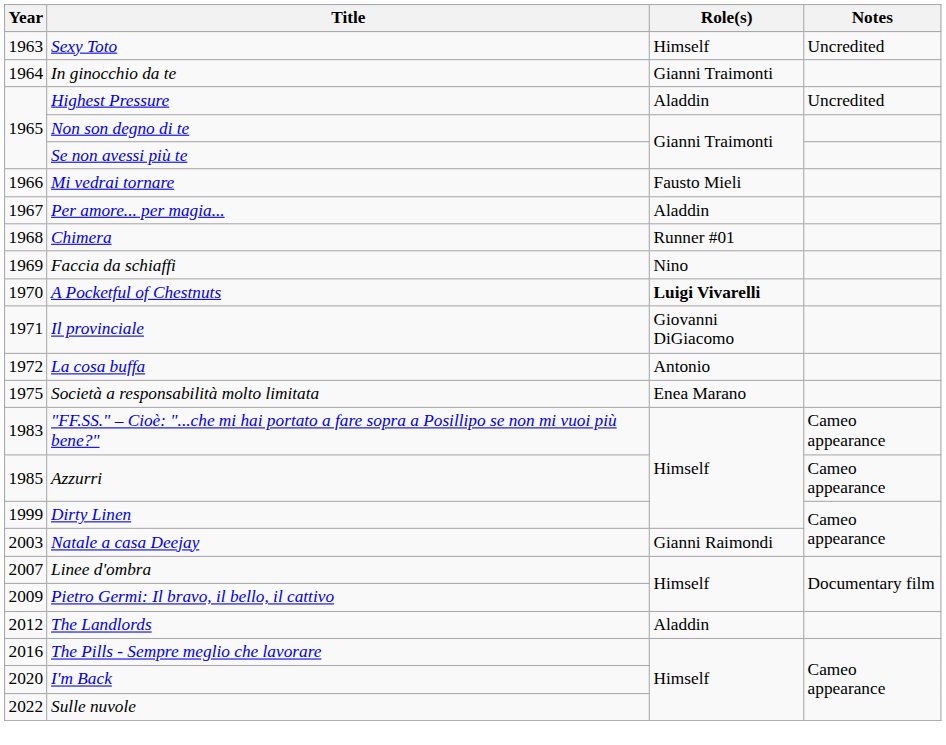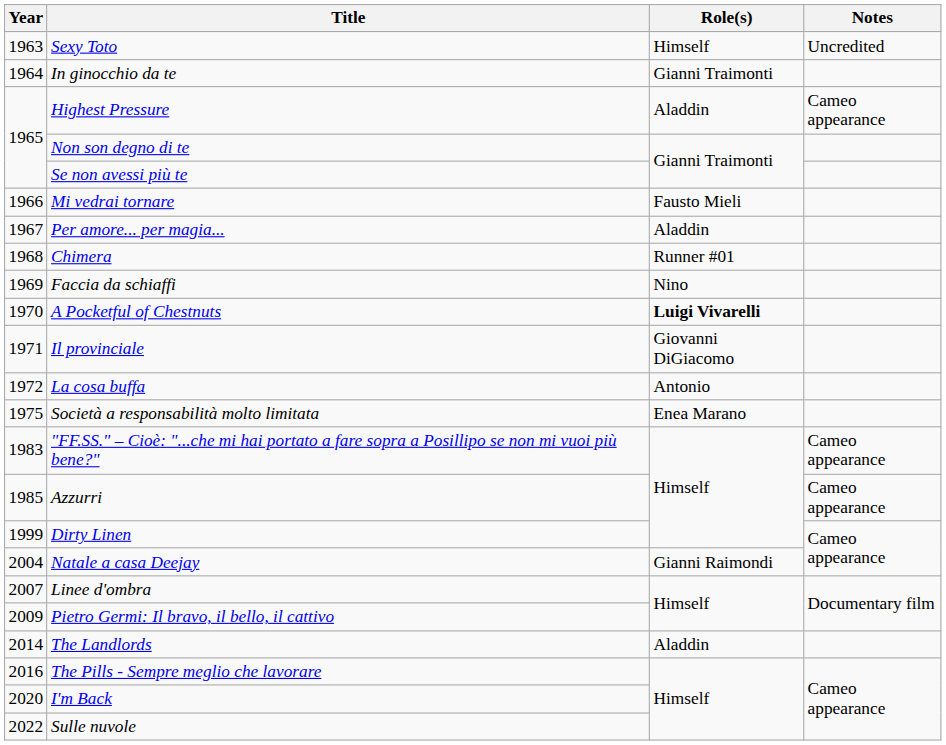Highest Pressure | Notes: Uncredited -> Cameo appearance
Natale a casa Deejay | Year: 2003 -> 2004
The Landlords | Year: 2012 -> 2014
